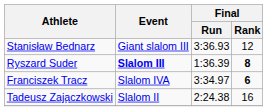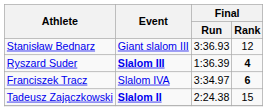Ryszard Suder | Final / Rank: 8 -> 4
Tadeusz Zajączkowski | Event: normal -> bold
Tadeusz Zajączkowski | Final / Rank: 16 -> 15
